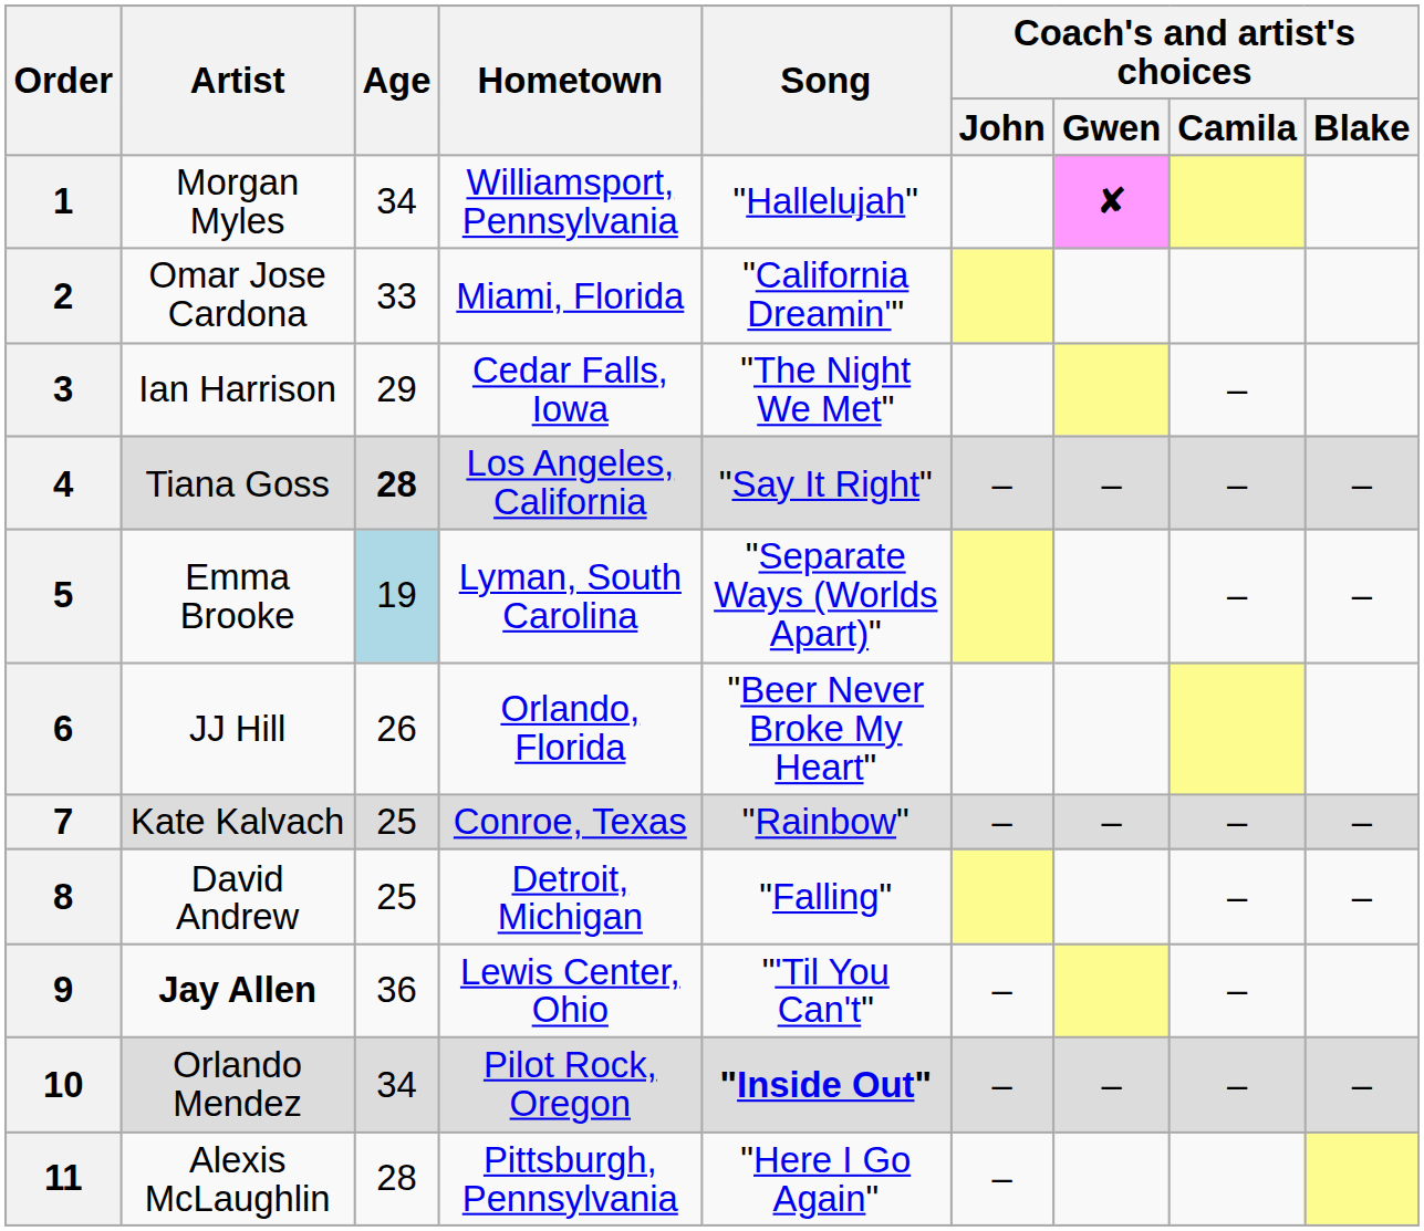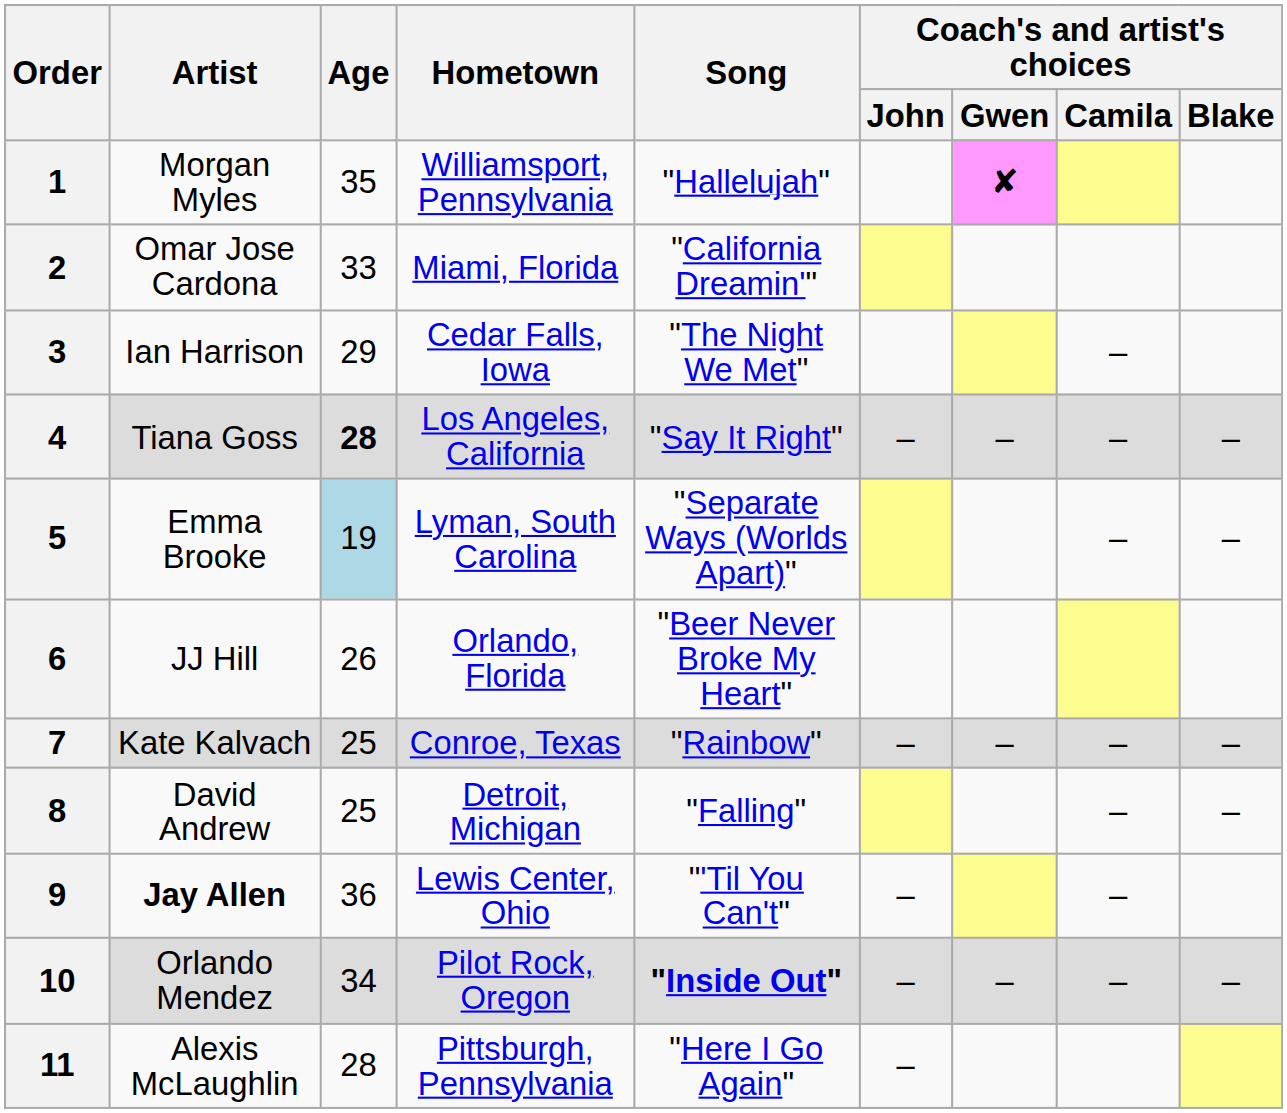1 | Age: 34 -> 35
